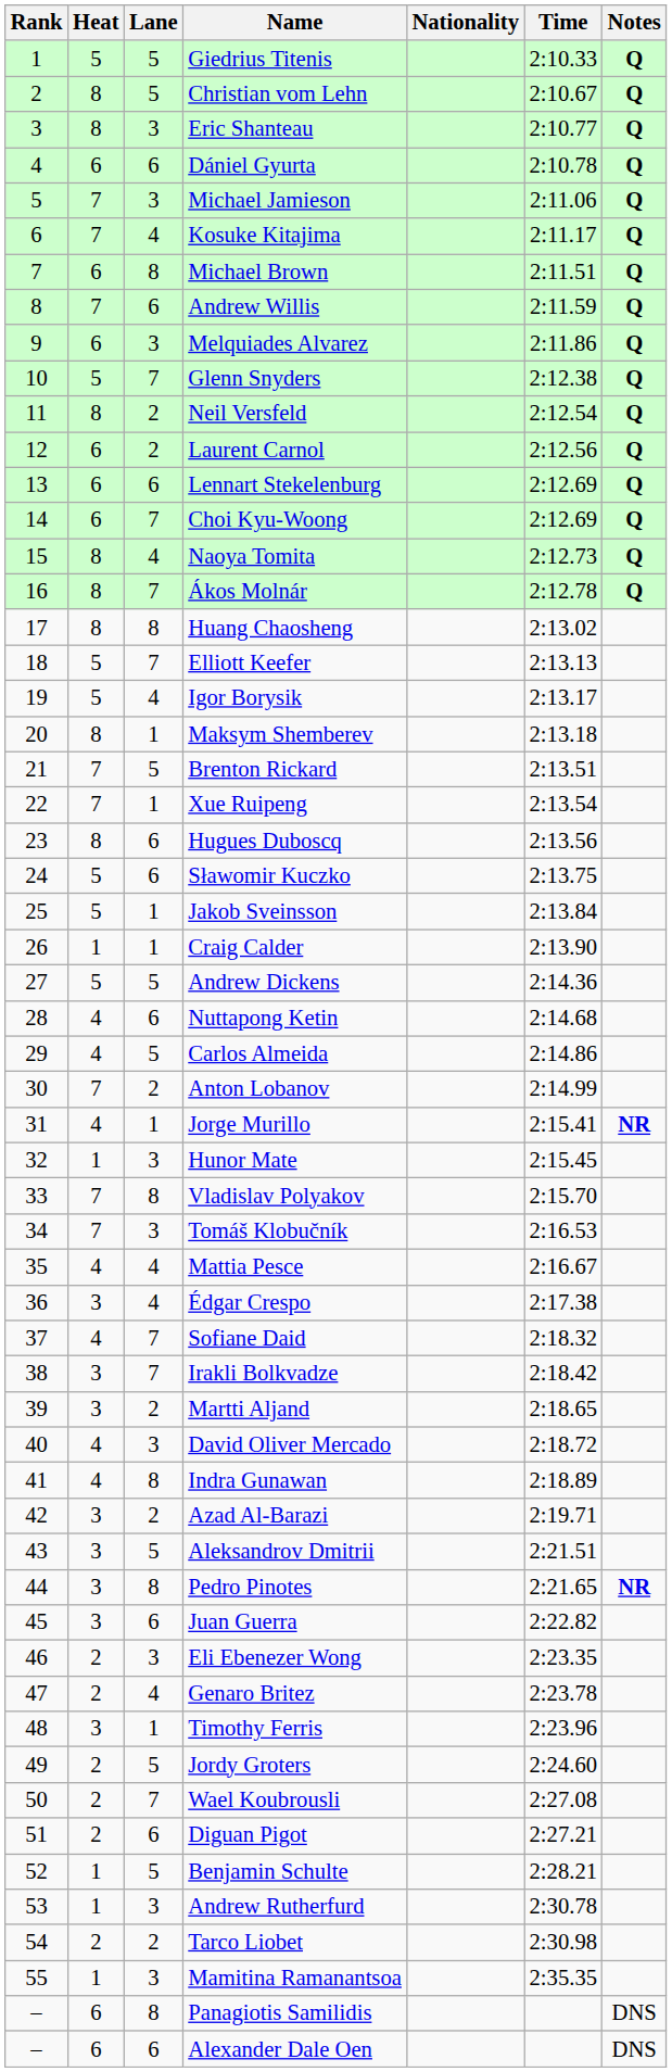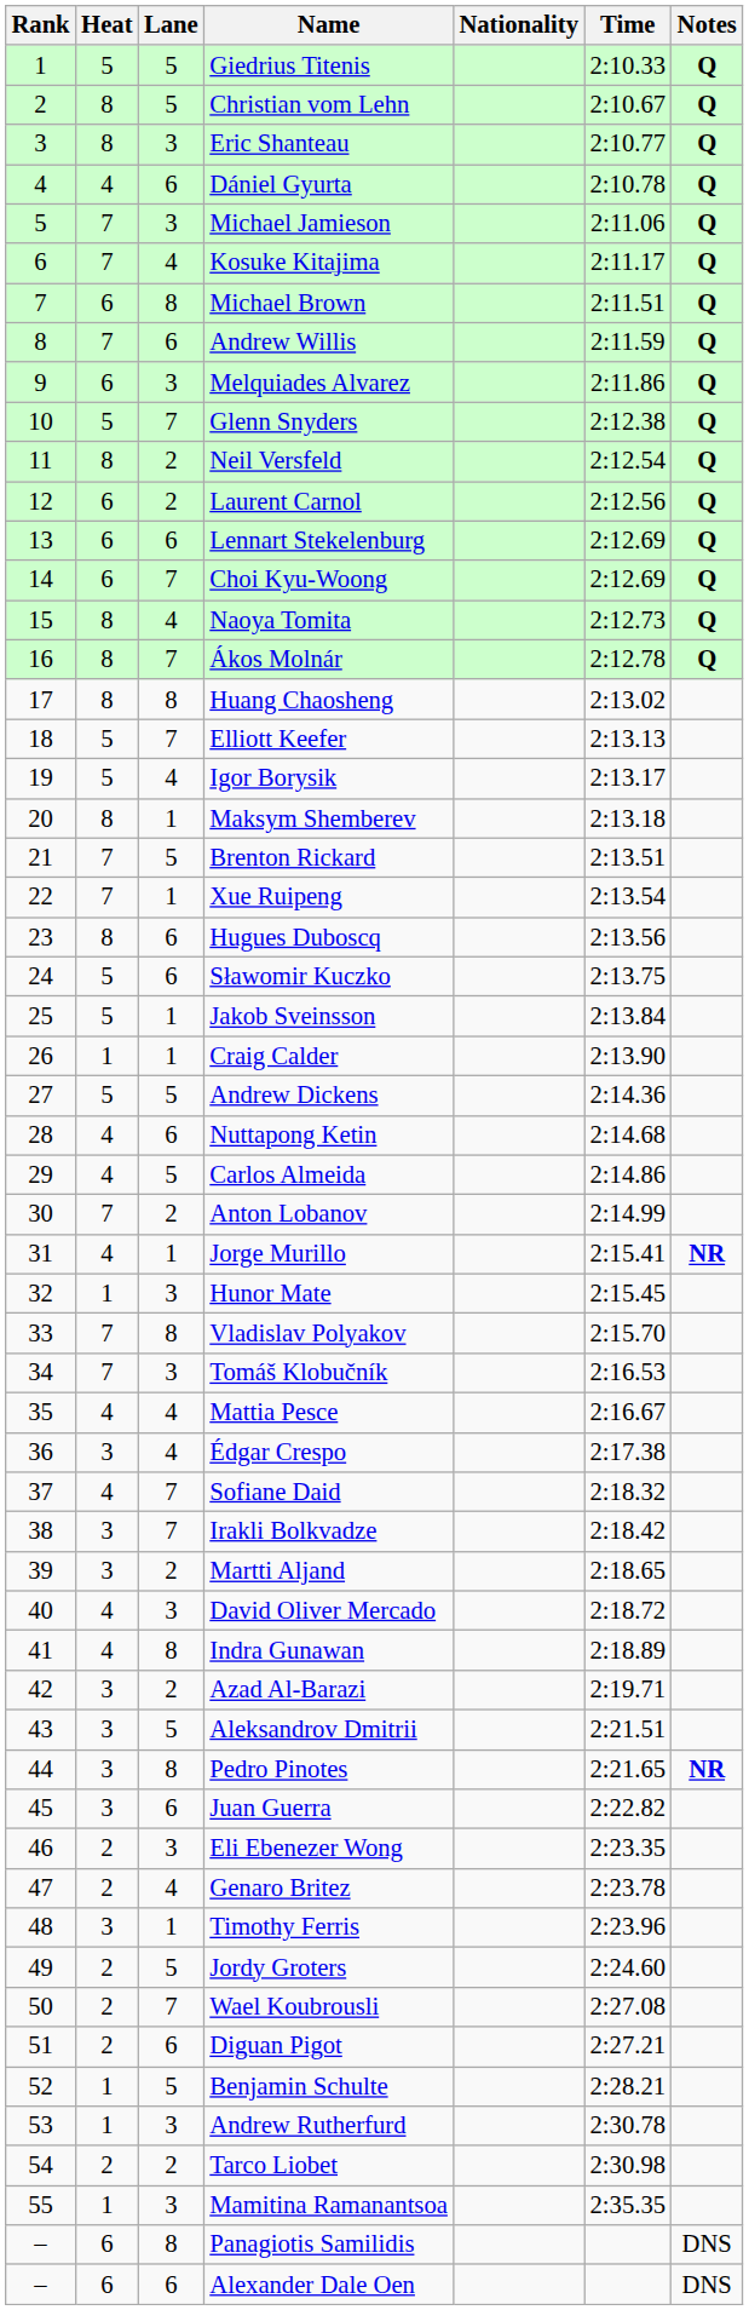Dániel Gyurta | Heat: 6 -> 4
